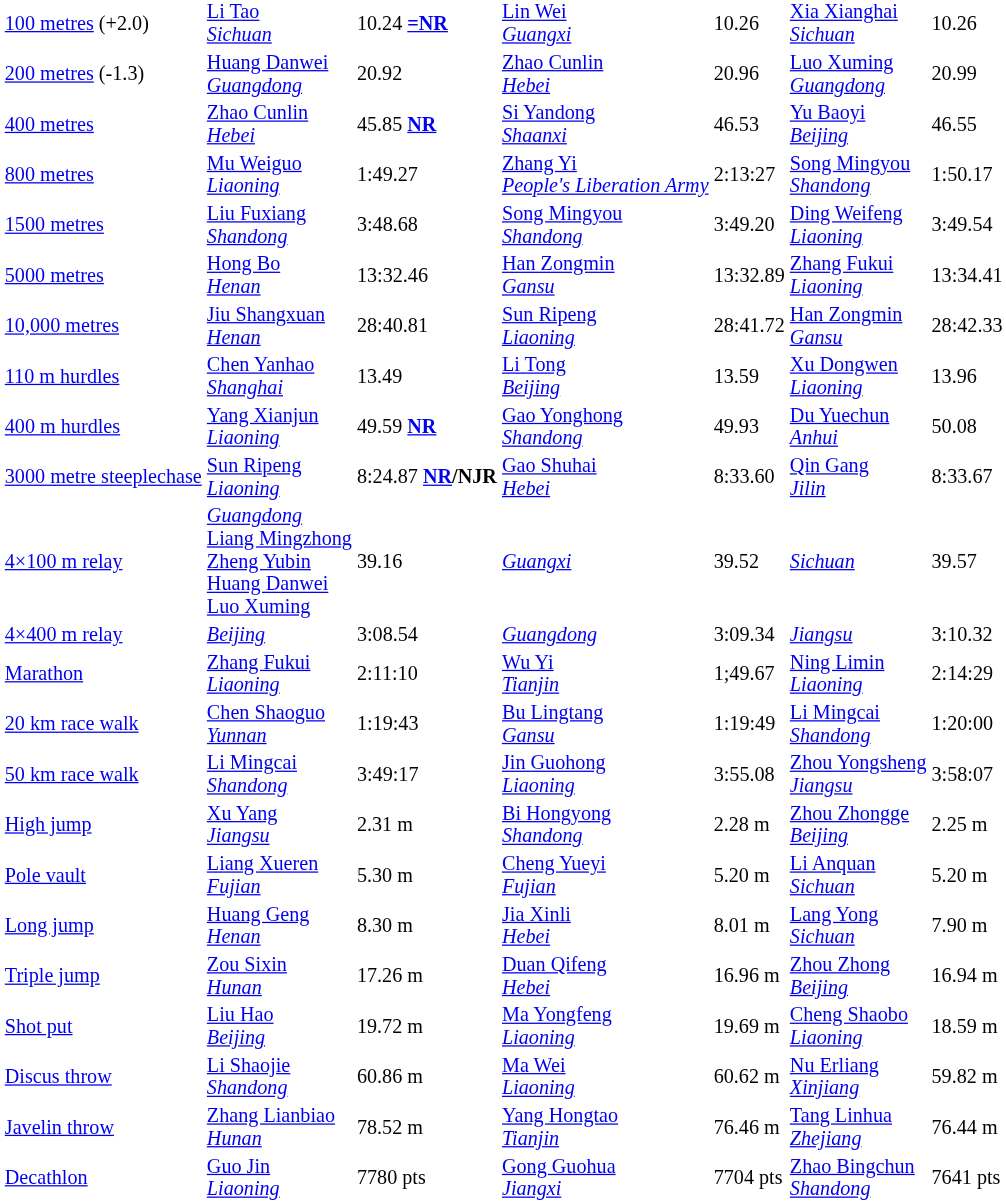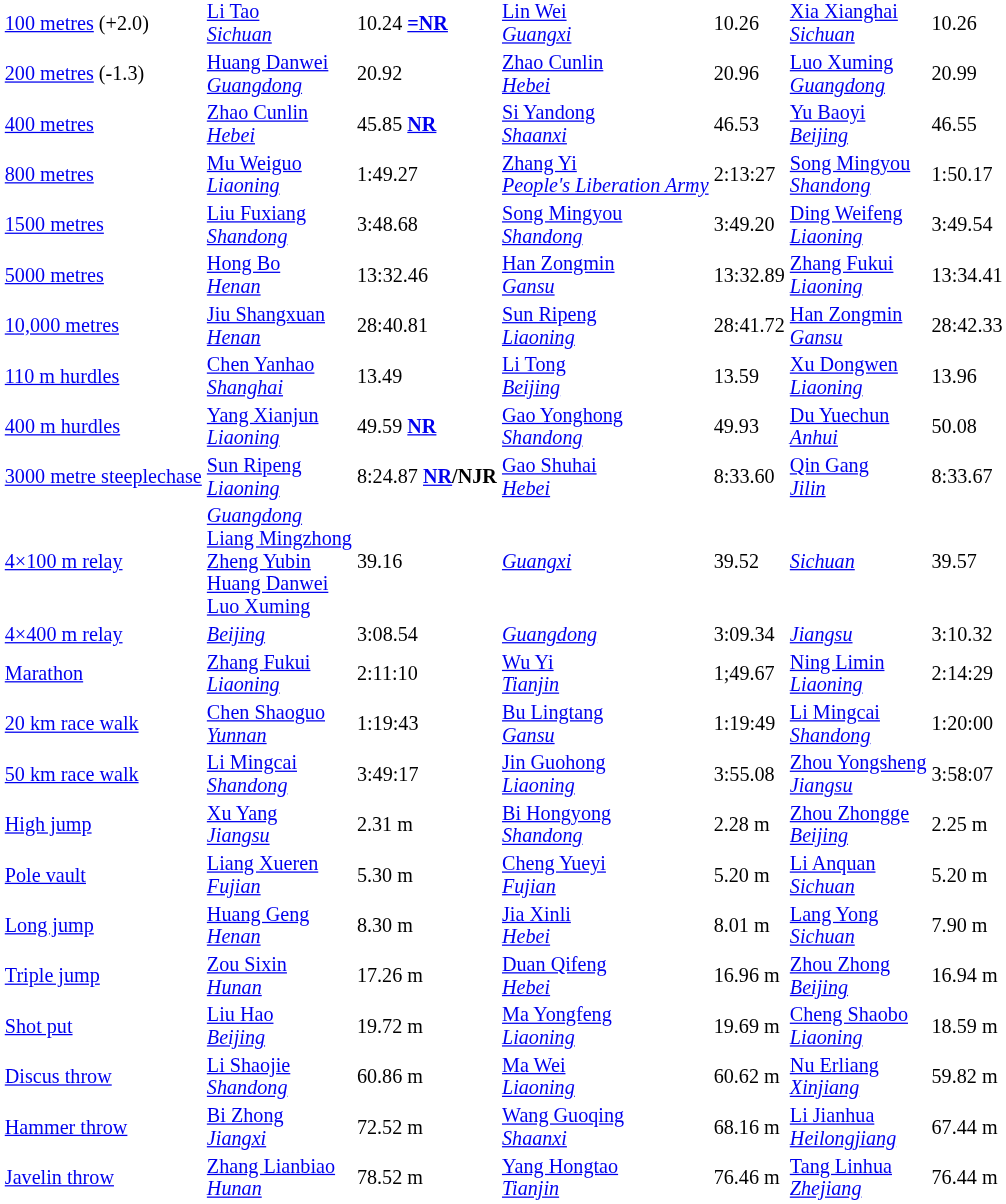+ row: Hammer throw | Bi Zhong Jiangxi | 72.52 m | Wang Guoqing Shaanxi | 68.16 m | Li Jianhua Heilongjiang | 67.44 m
- row: Decathlon | Guo Jin Liaoning | 7780 pts | Gong Guohua Jiangxi | 7704 pts | Zhao Bingchun Shandong | 7641 pts
